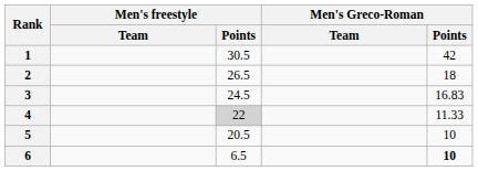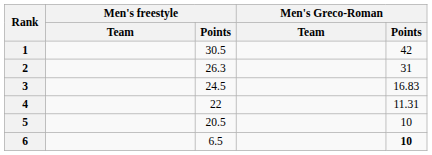2 | Men's freestyle / Points: 26.5 -> 26.3
2 | Men's Greco-Roman / Points: 18 -> 31
4 | Men's freestyle / Points: lightgrey background -> no background
4 | Men's Greco-Roman / Points: 11.33 -> 11.31
